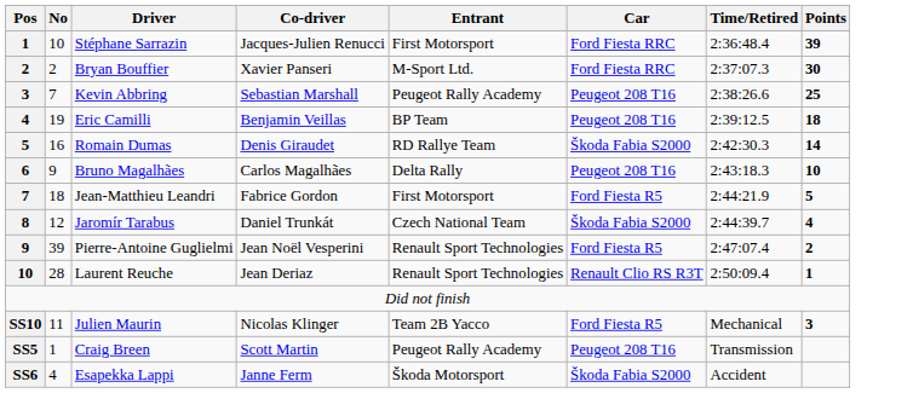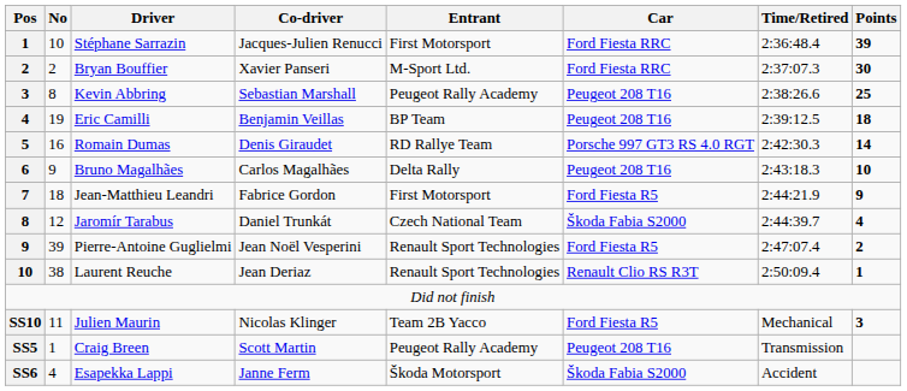Kevin Abbring | No: 7 -> 8
Romain Dumas | Car: Škoda Fabia S2000 -> Porsche 997 GT3 RS 4.0 RGT
Jean-Matthieu Leandri | Points: 5 -> 9
Laurent Reuche | No: 28 -> 38
